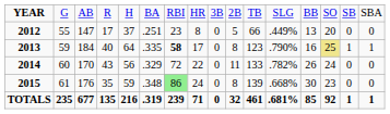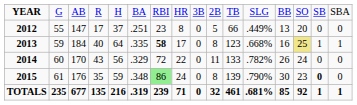2013 | column 12: .790% -> .668%
2015 | column 12: .668% -> .790%
2015 | column 15: normal -> bold
